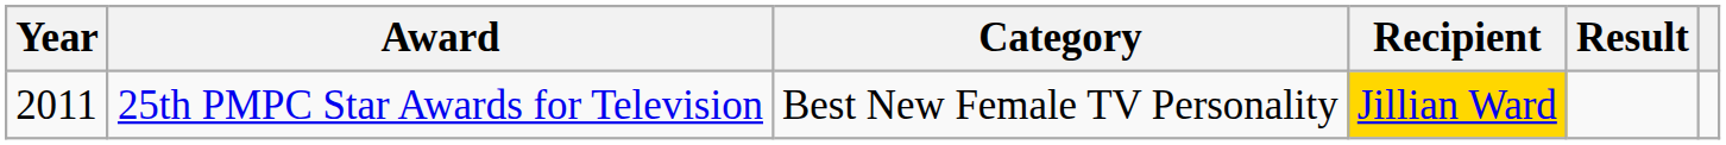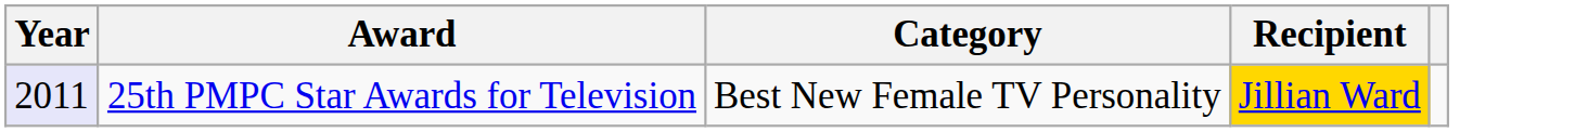- column: Result
25th PMPC Star Awards for Television | Year: no background -> lavender background
